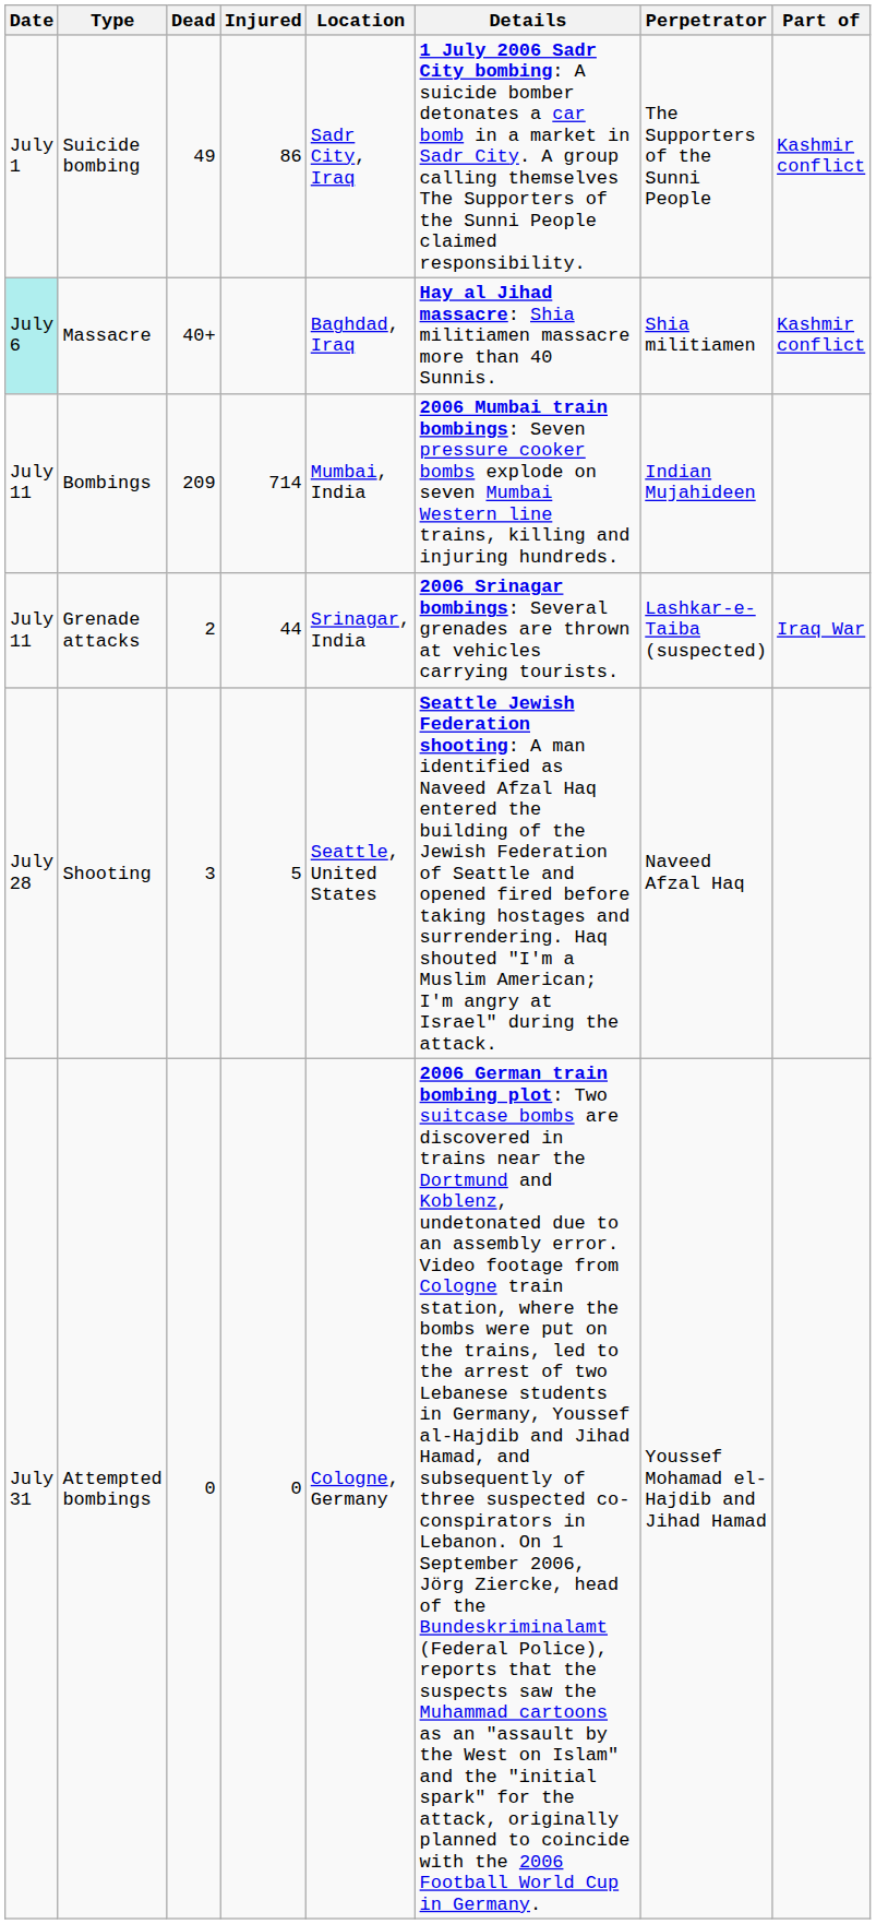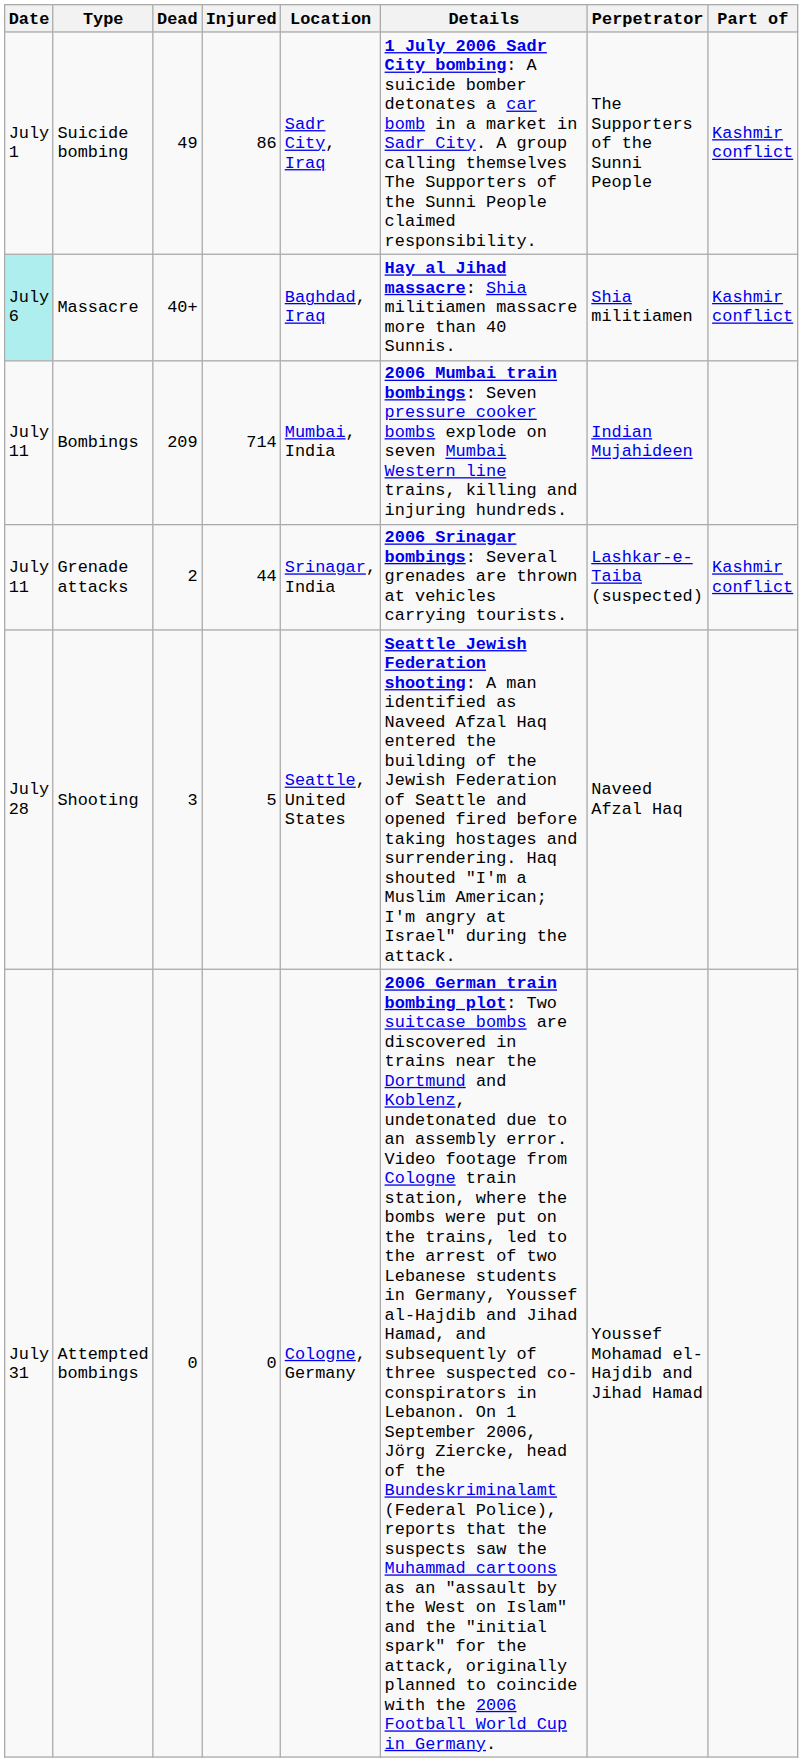Grenade attacks | Part of: Iraq War -> Kashmir conflict
